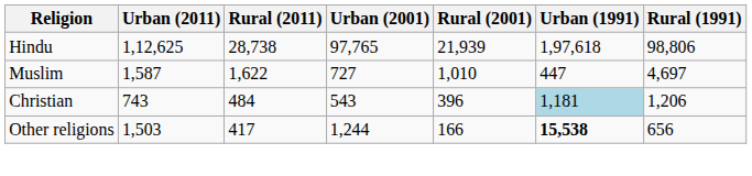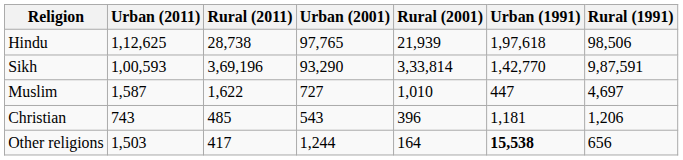Hindu | Rural (1991): 98,806 -> 98,506
+ row: Sikh | 1,00,593 | 3,69,196 | 93,290 | 3,33,814 | 1,42,770 | 9,87,591
Christian | Rural (2011): 484 -> 485
Christian | Urban (1991): lightblue background -> no background
Other religions | Rural (2001): 166 -> 164
